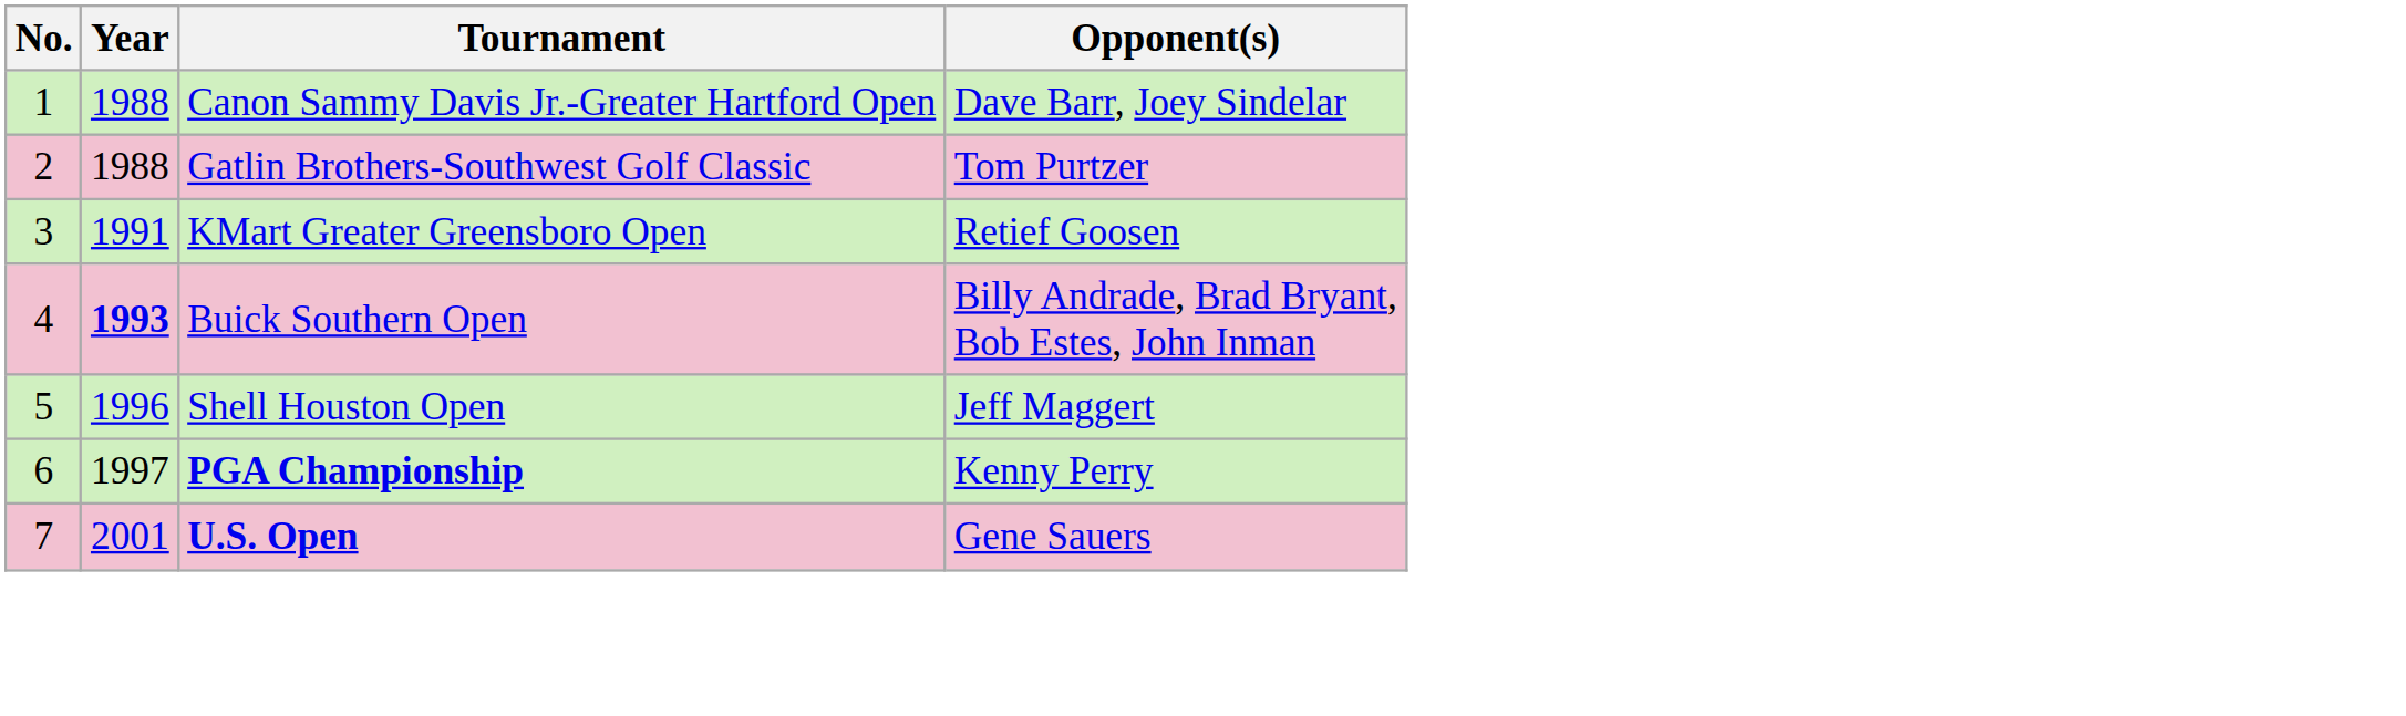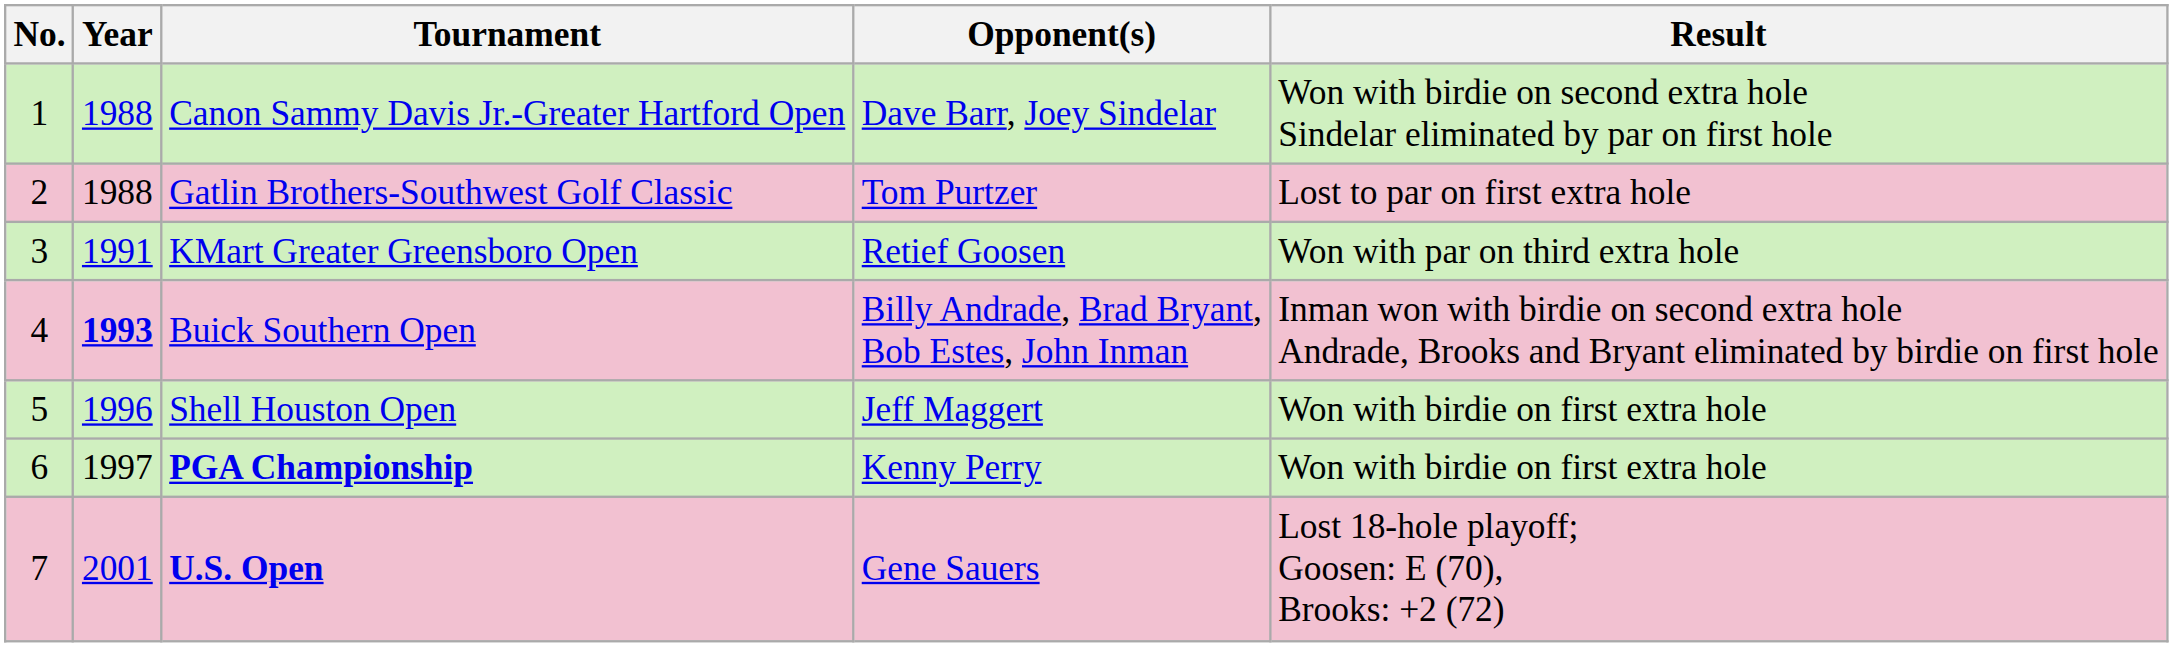+ column: Result | Won with birdie on second extra hole Sindelar eliminated by par on first hole | Lost to par on first extra hole | Won with par on third extra hole | Inman won with birdie on second extra hole Andrade, Brooks and Bryant eliminated by birdie on first hole | Won with birdie on first extra hole | Won with birdie on first extra hole | Lost 18-hole playoff; Goosen: E (70), Brooks: +2 (72)
